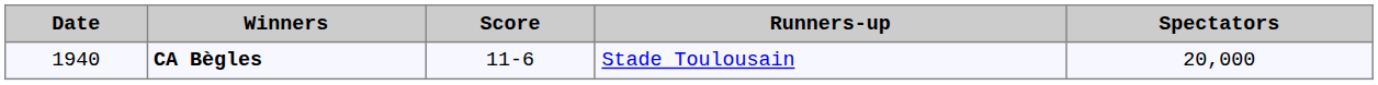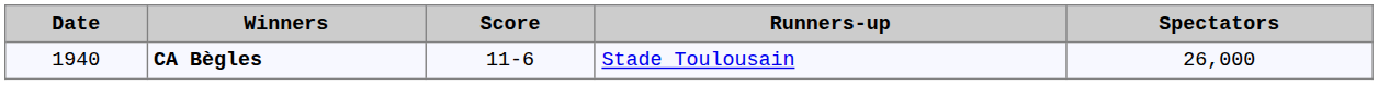CA Bègles | Spectators: 20,000 -> 26,000
